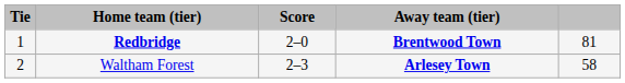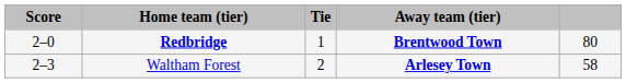columns swapped: Tie <-> Score
Redbridge | column 5: 81 -> 80
